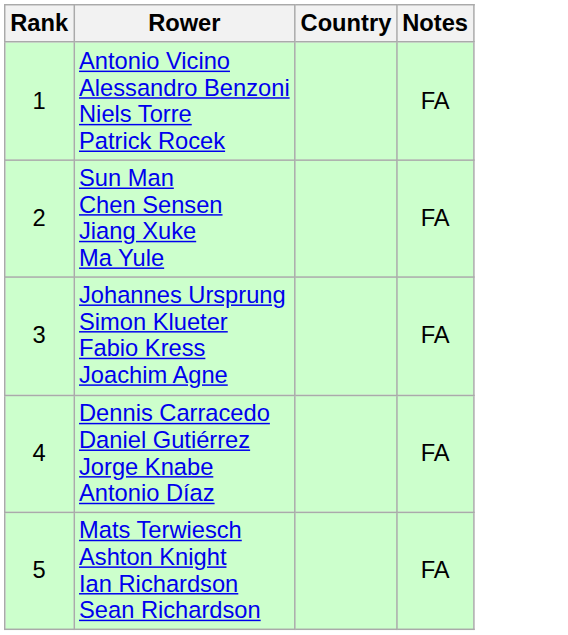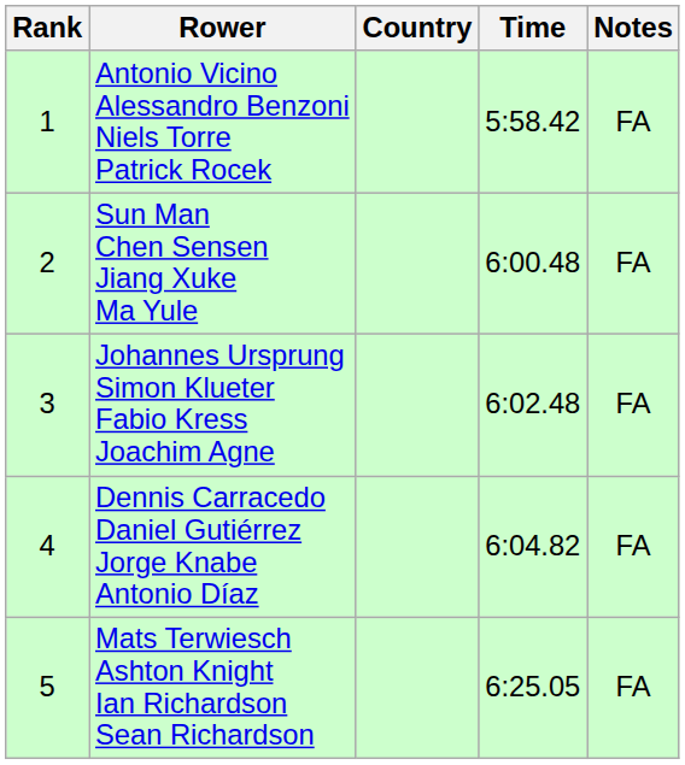+ column: Time | 5:58.42 | 6:00.48 | 6:02.48 | 6:04.82 | 6:25.05
